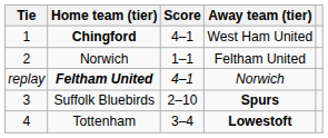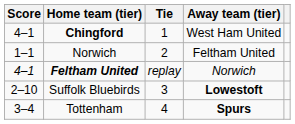columns swapped: Tie <-> Score
Suffolk Bluebirds | Away team (tier): Spurs -> Lowestoft
Tottenham | Away team (tier): Lowestoft -> Spurs
